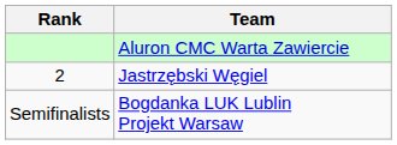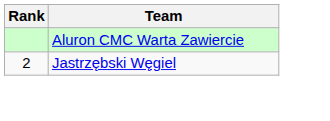- row: Semifinalists | Bogdanka LUK Lublin Projekt Warsaw
